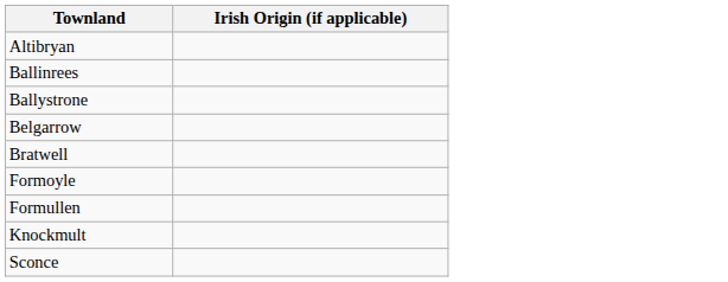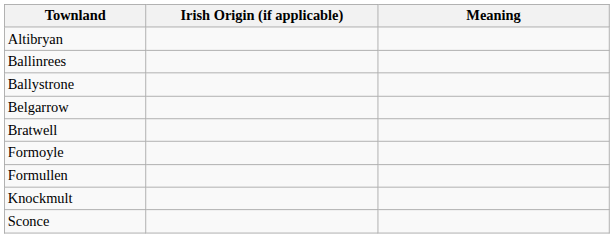+ column: Meaning
